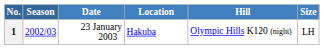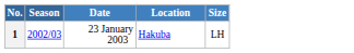- column: Hill | Olympic Hills K120 (night)
